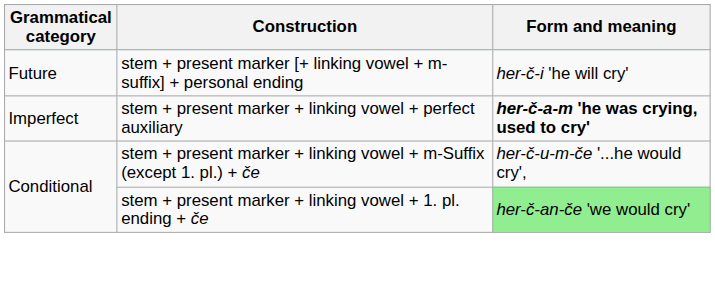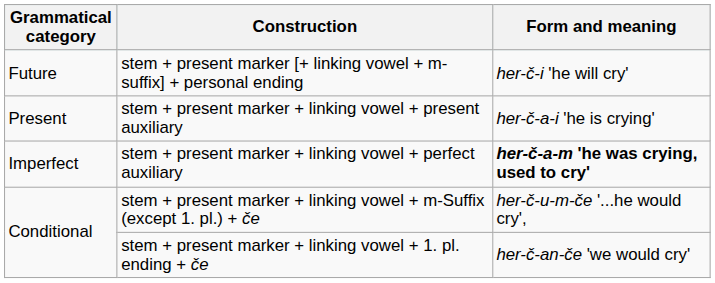+ row: Present | stem + present marker + linking vowel + present auxiliary | her-č-a-i 'he is crying'
stem + present marker + linking vowel + 1. pl. ending + če | Form and meaning: lightgreen background -> no background
